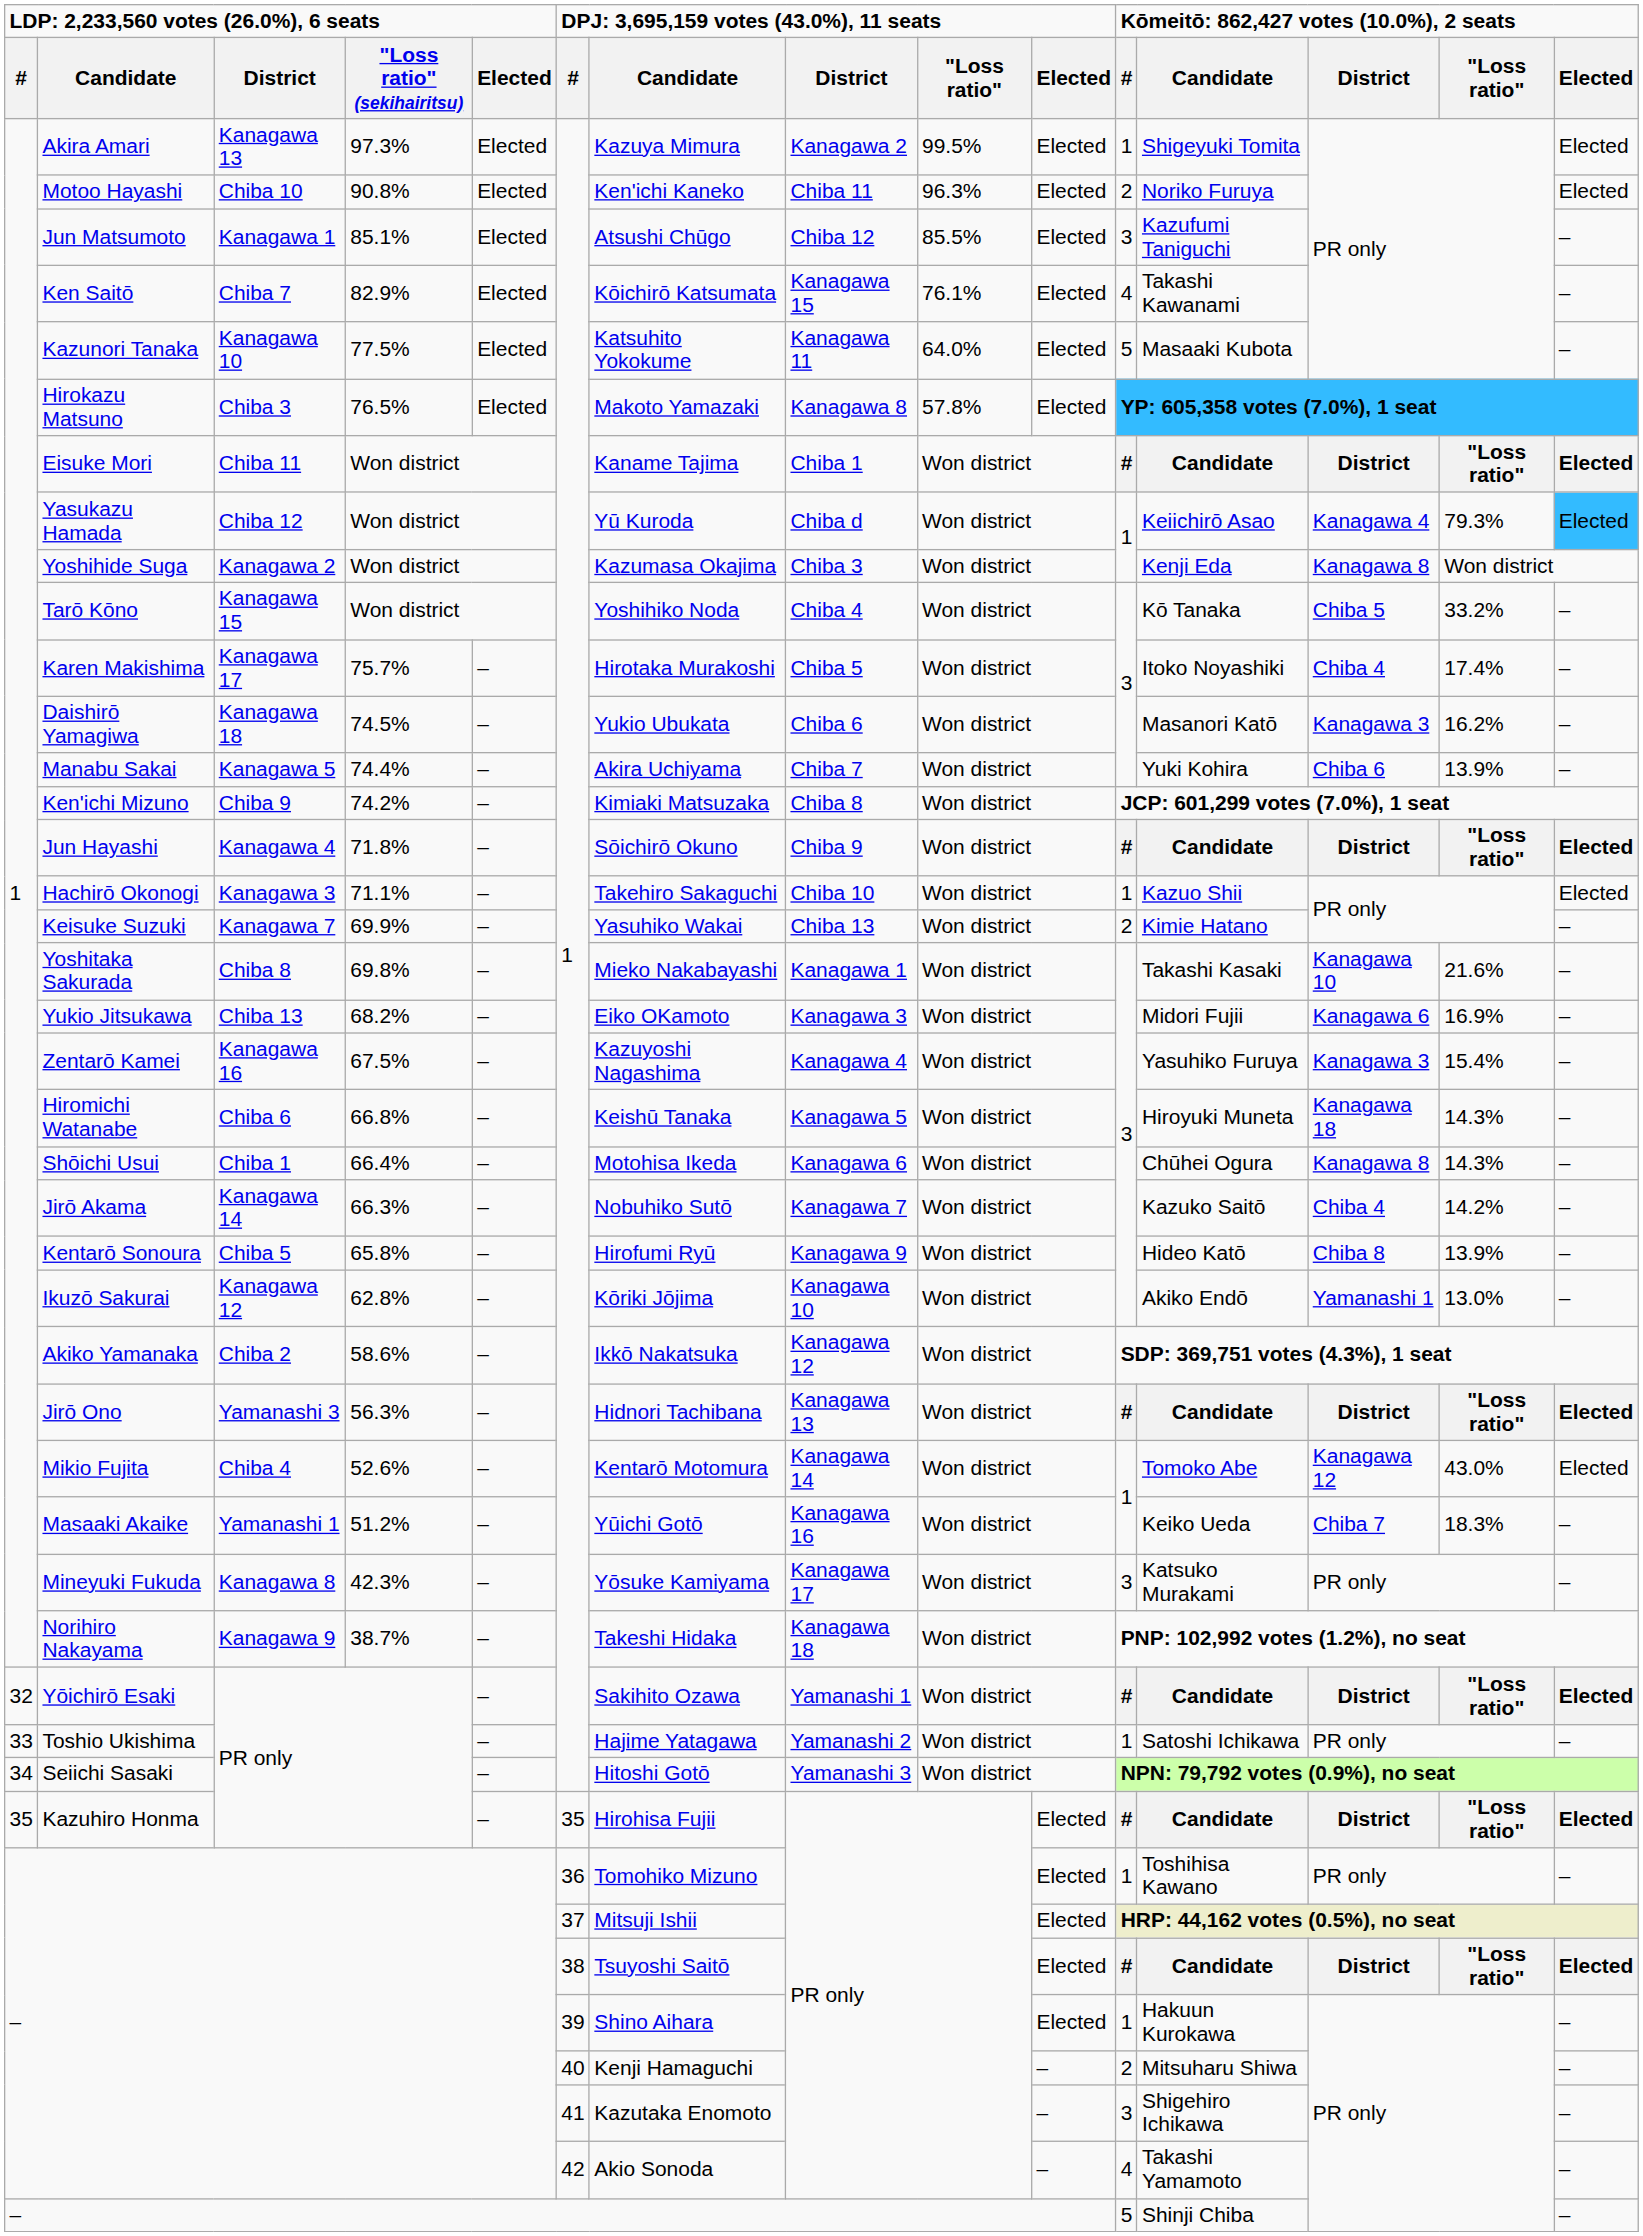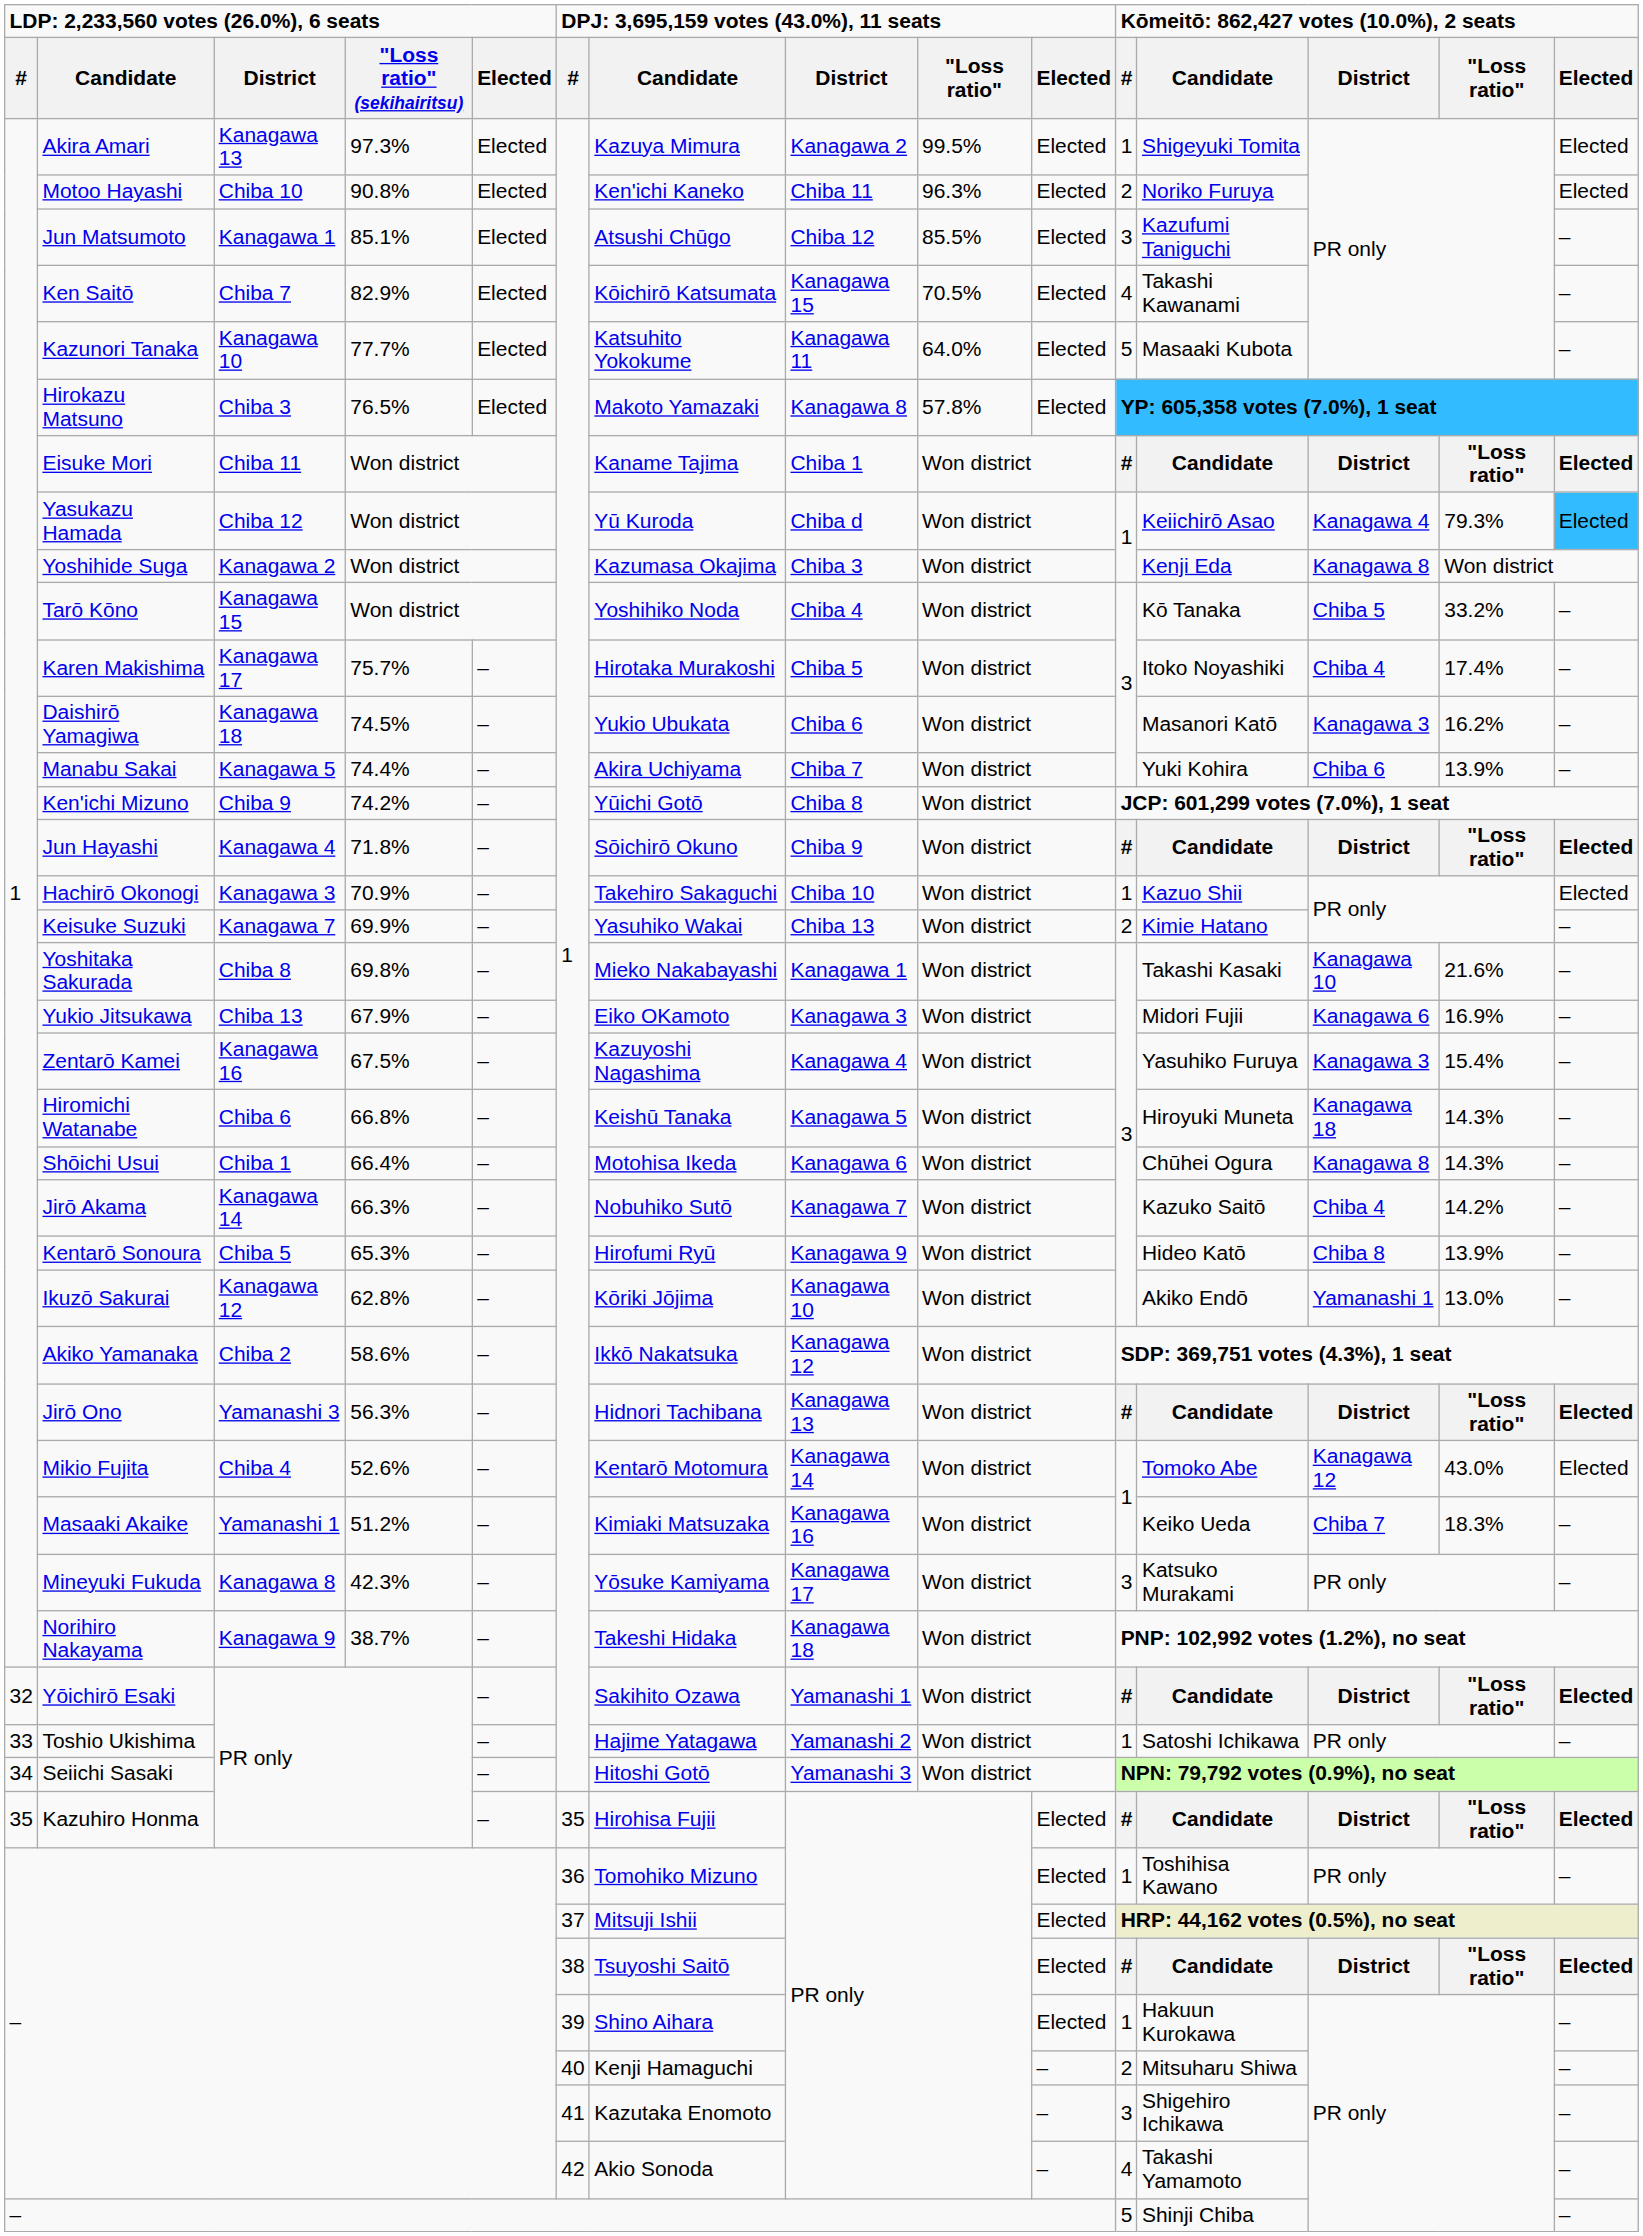Ken Saitō | column 9: 76.1% -> 70.5%
Kazunori Tanaka | column 4: 77.5% -> 77.7%
Ken'ichi Mizuno | column 7: Kimiaki Matsuzaka -> Yūichi Gotō
Hachirō Okonogi | column 4: 71.1% -> 70.9%
Yukio Jitsukawa | column 4: 68.2% -> 67.9%
Kentarō Sonoura | column 4: 65.8% -> 65.3%
Masaaki Akaike | column 7: Yūichi Gotō -> Kimiaki Matsuzaka
